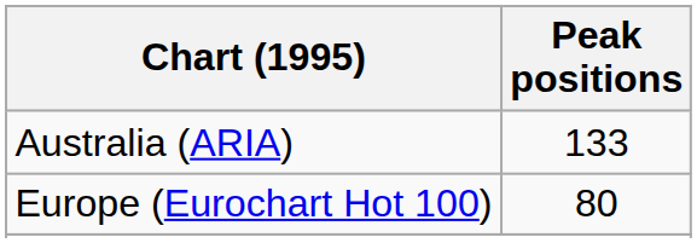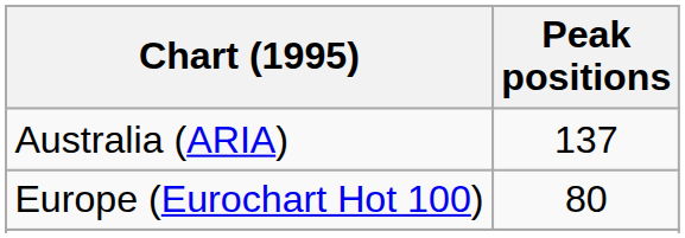Australia (ARIA) | Peak positions: 133 -> 137
